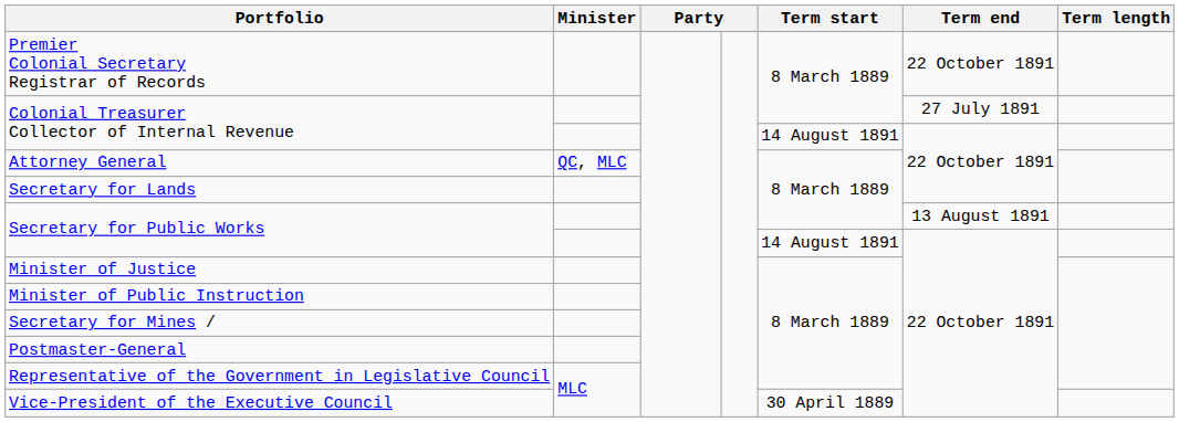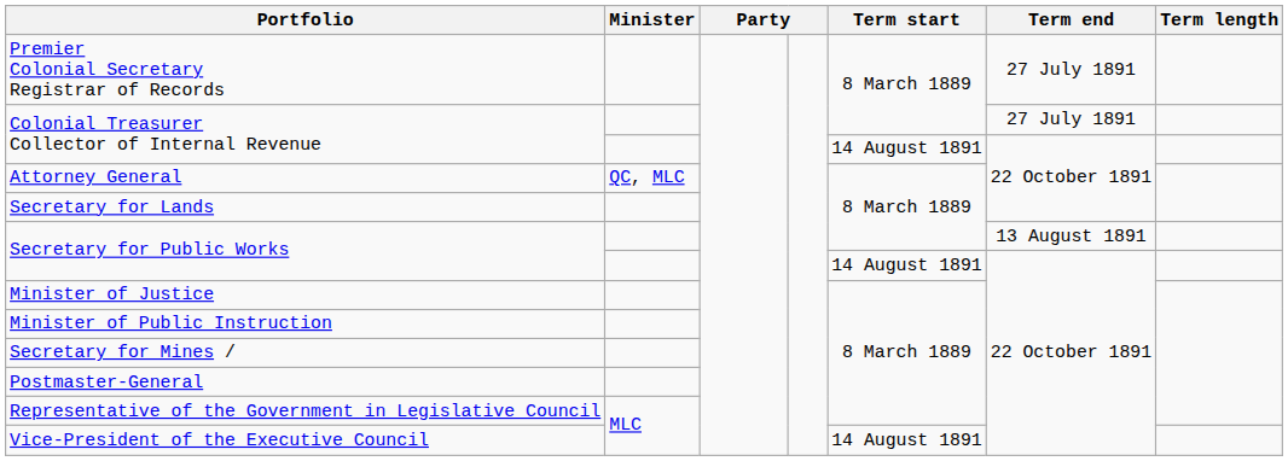Premier Colonial Secretary Registrar of Records | Term end: 22 October 1891 -> 27 July 1891
Vice-President of the Executive Council | Term start: 30 April 1889 -> 14 August 1891
